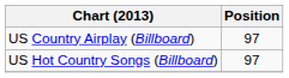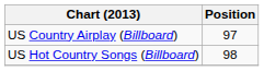US Hot Country Songs (Billboard) | Position: 97 -> 98
